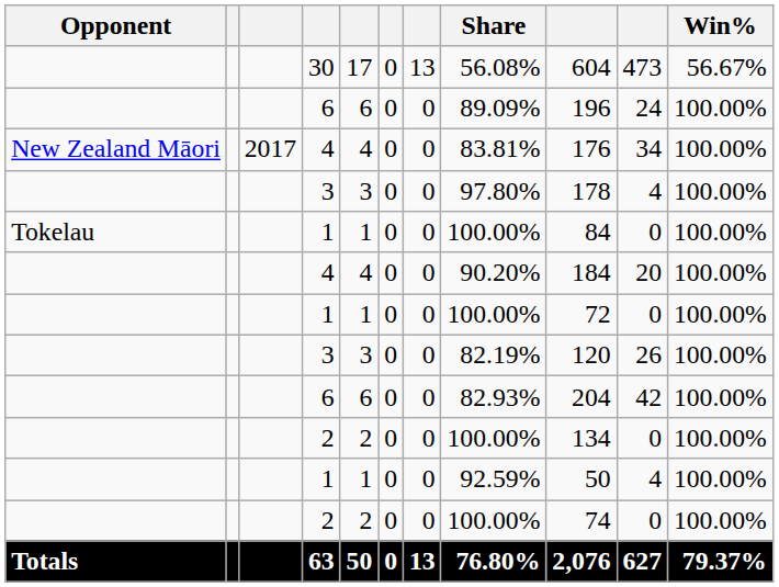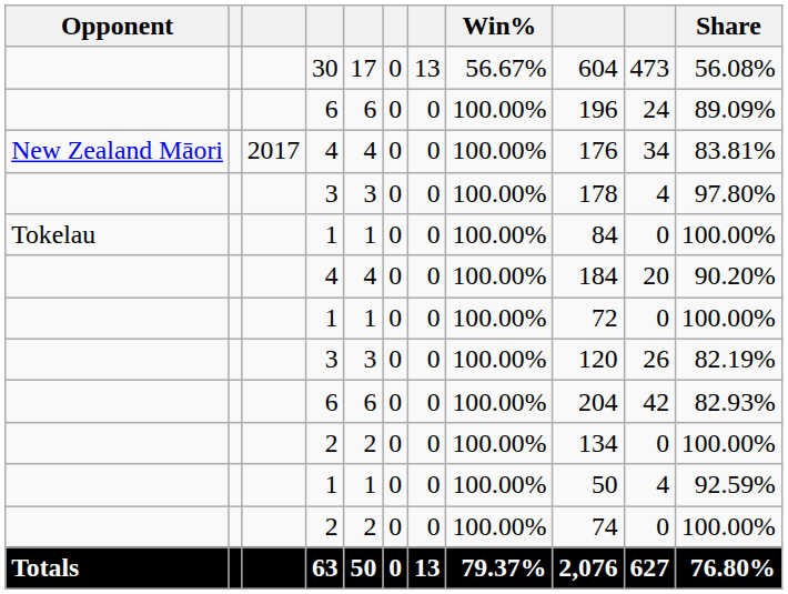columns swapped: Win% <-> Share
